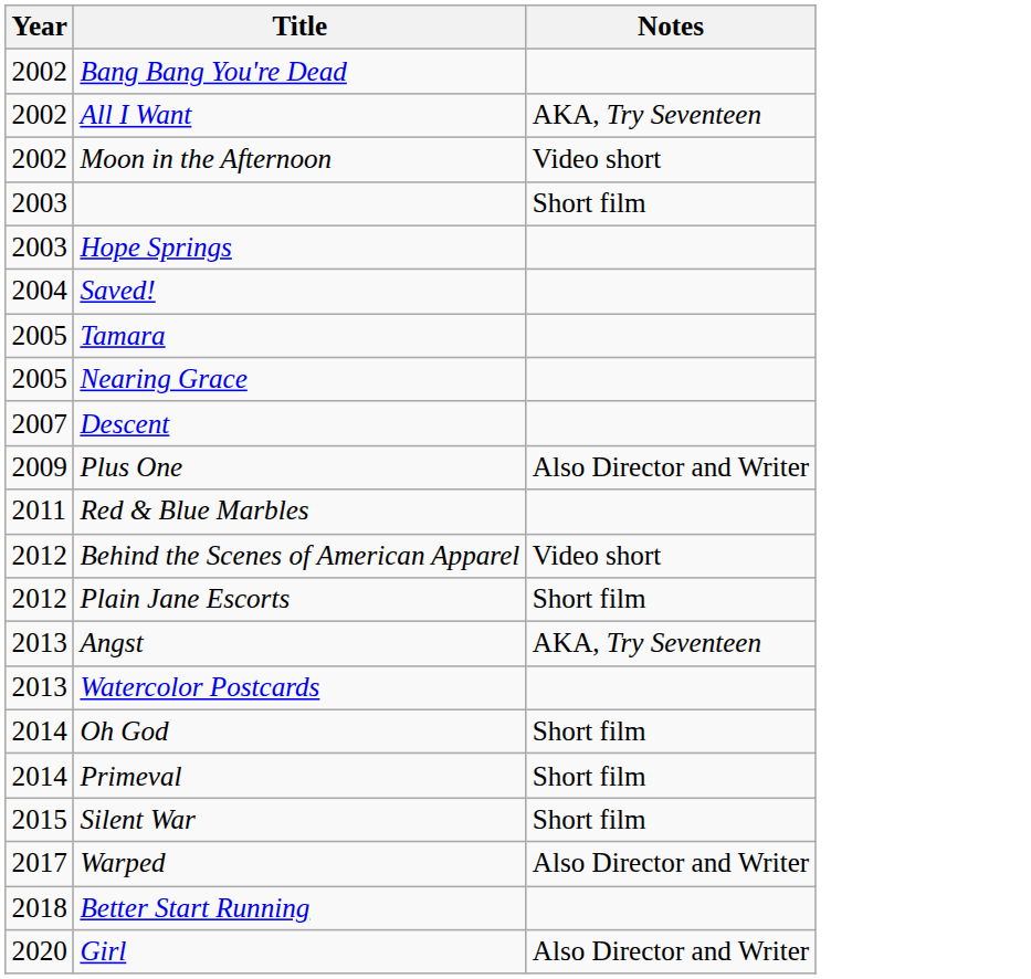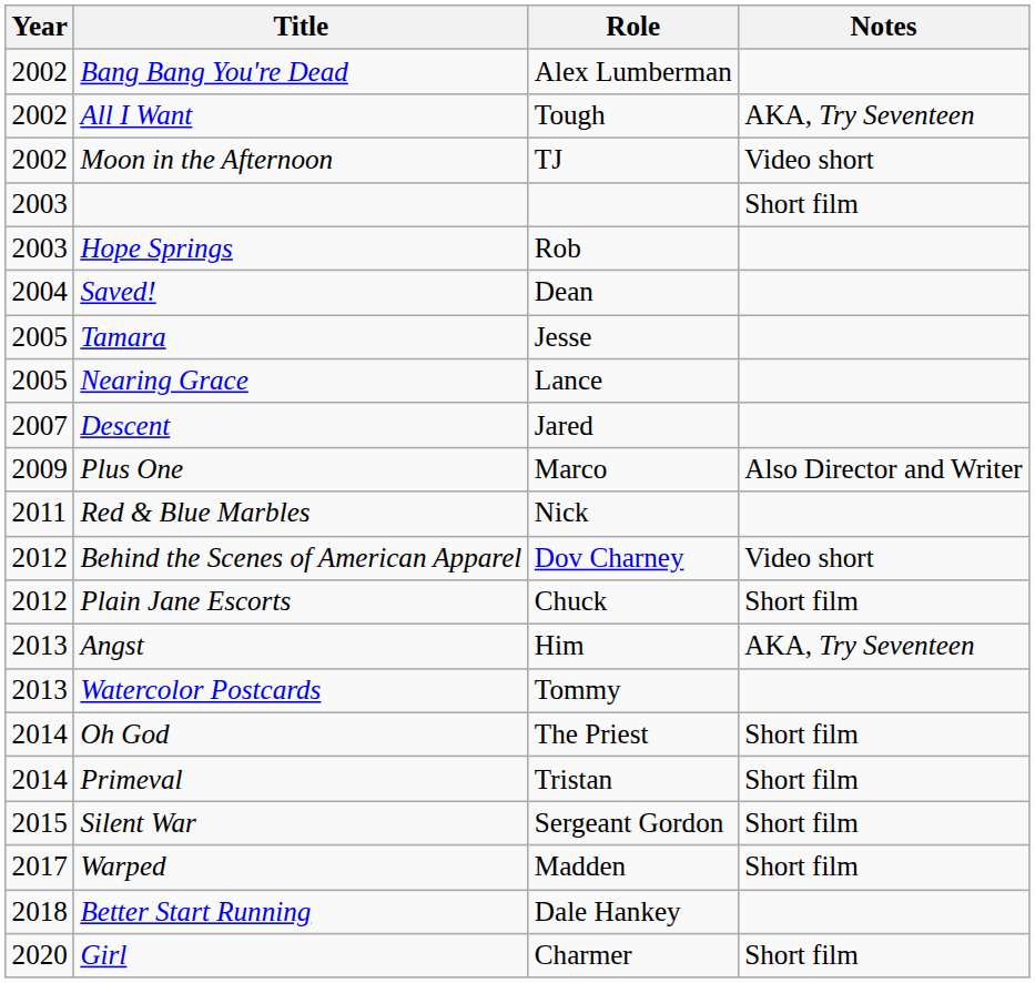+ column: Role | Alex Lumberman | Tough | TJ | Rob | Dean | Jesse | Lance | Jared | Marco | Nick | Dov Charney | Chuck | Him | Tommy | The Priest | Tristan | Sergeant Gordon | Madden | Dale Hankey | Charmer
Warped | Notes: Also Director and Writer -> Short film
Girl | Notes: Also Director and Writer -> Short film
